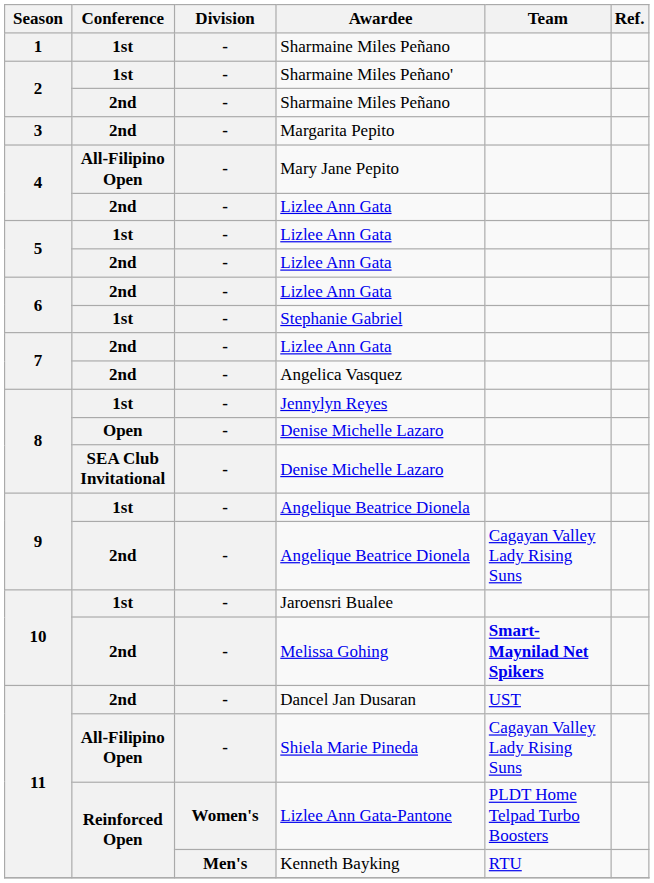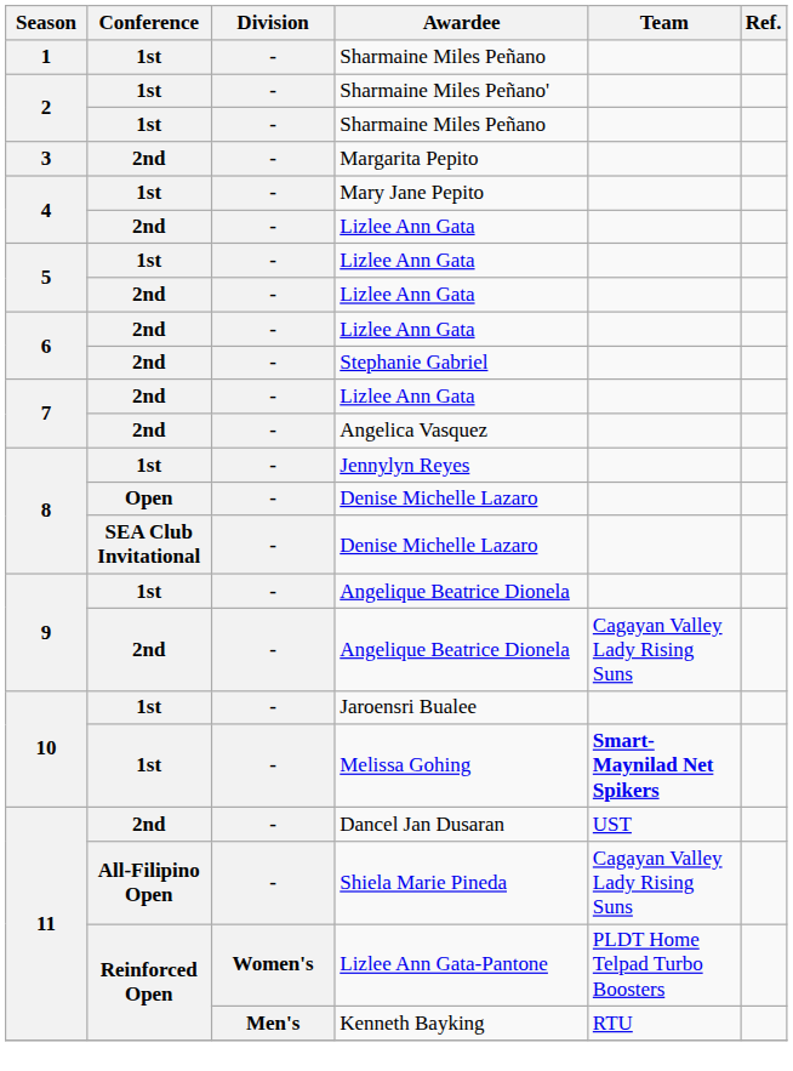2 / Sharmaine Miles Peñano | Conference: 2nd -> 1st
Mary Jane Pepito | Conference: All-Filipino Open -> 1st
Stephanie Gabriel | Conference: 1st -> 2nd
Melissa Gohing | Conference: 2nd -> 1st
